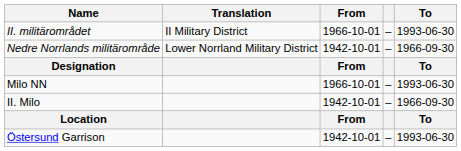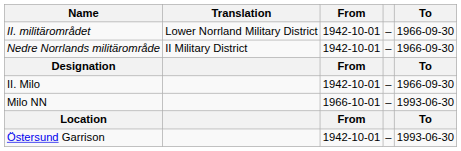II. militärområdet | Translation: II Military District -> Lower Norrland Military District
II. militärområdet | From: 1966-10-01 -> 1942-10-01
II. militärområdet | To: 1993-06-30 -> 1966-09-30
Nedre Norrlands militärområde | Translation: Lower Norrland Military District -> II Military District
rows swapped: II. Milo <-> Milo NN
